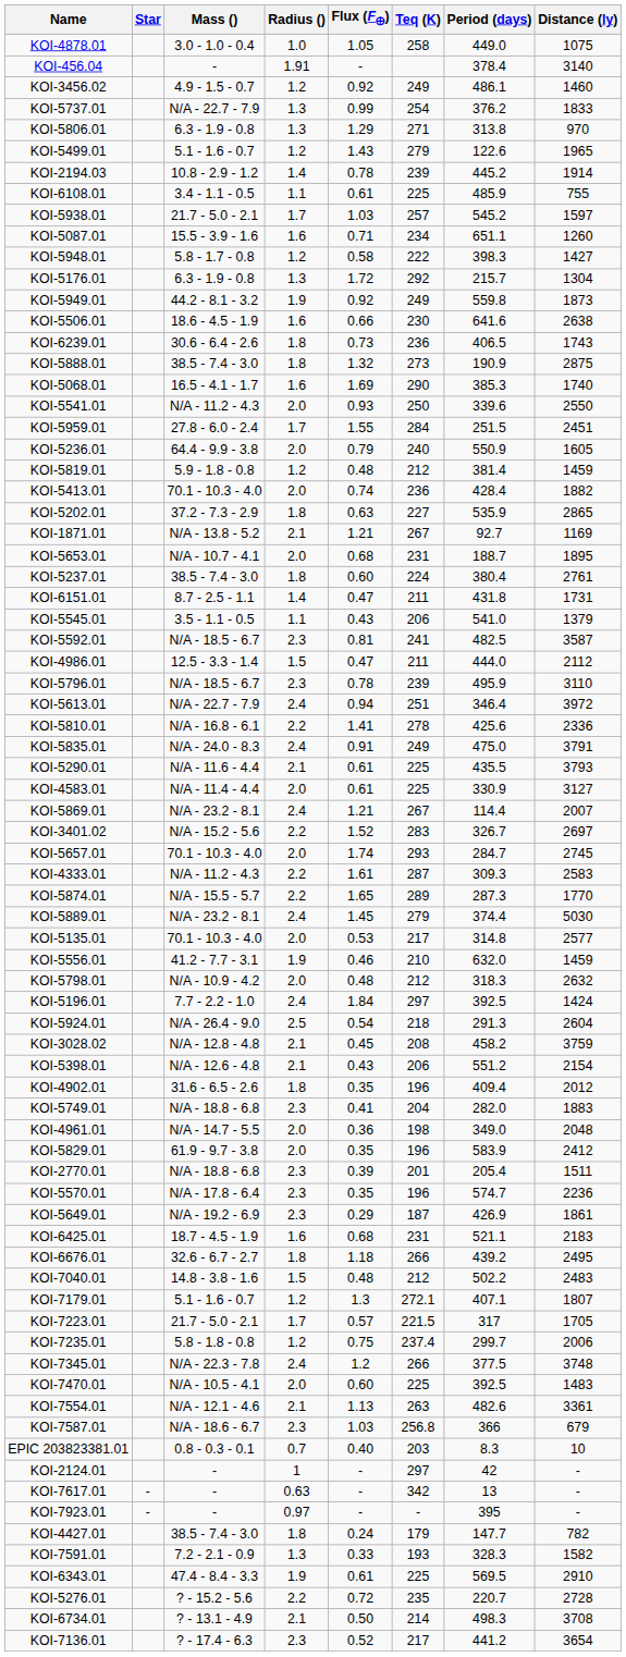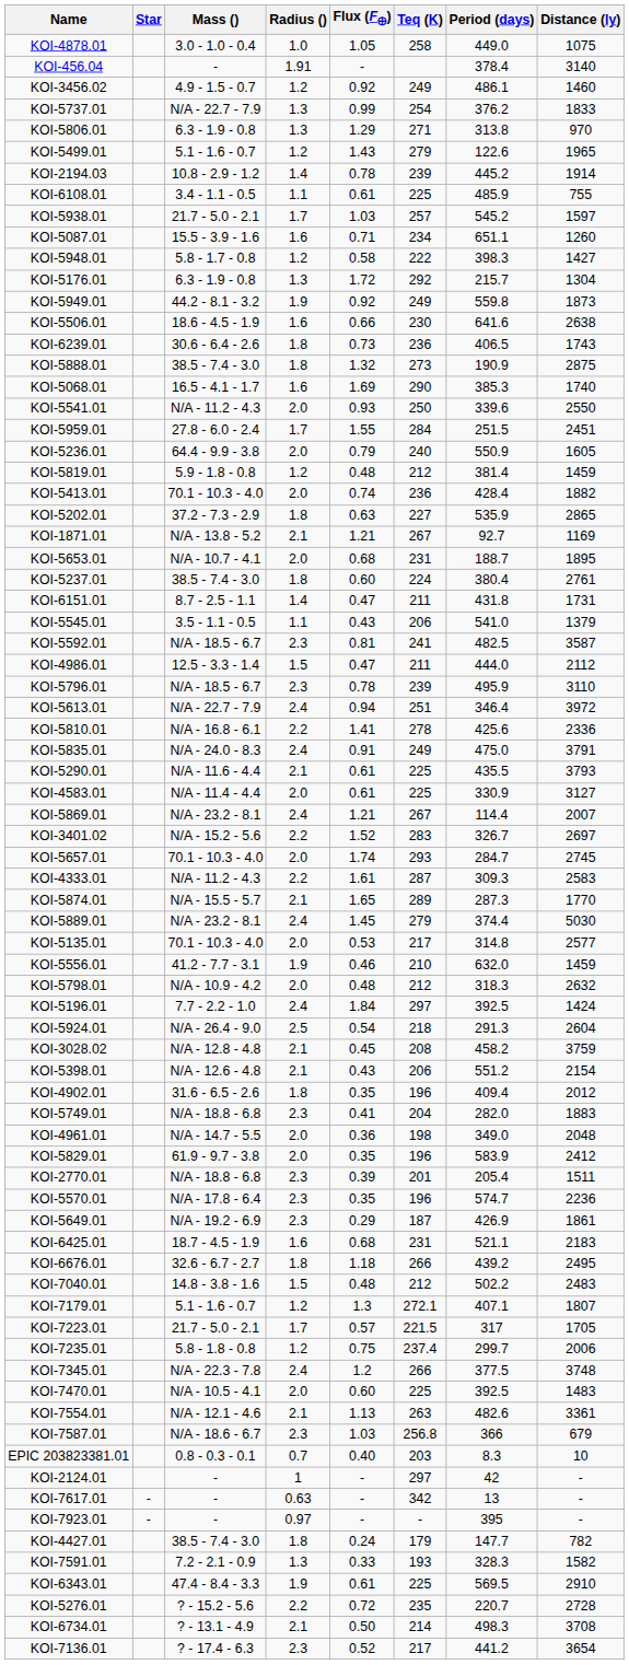KOI-5874.01 | Radius (): 2.2 -> 2.1
